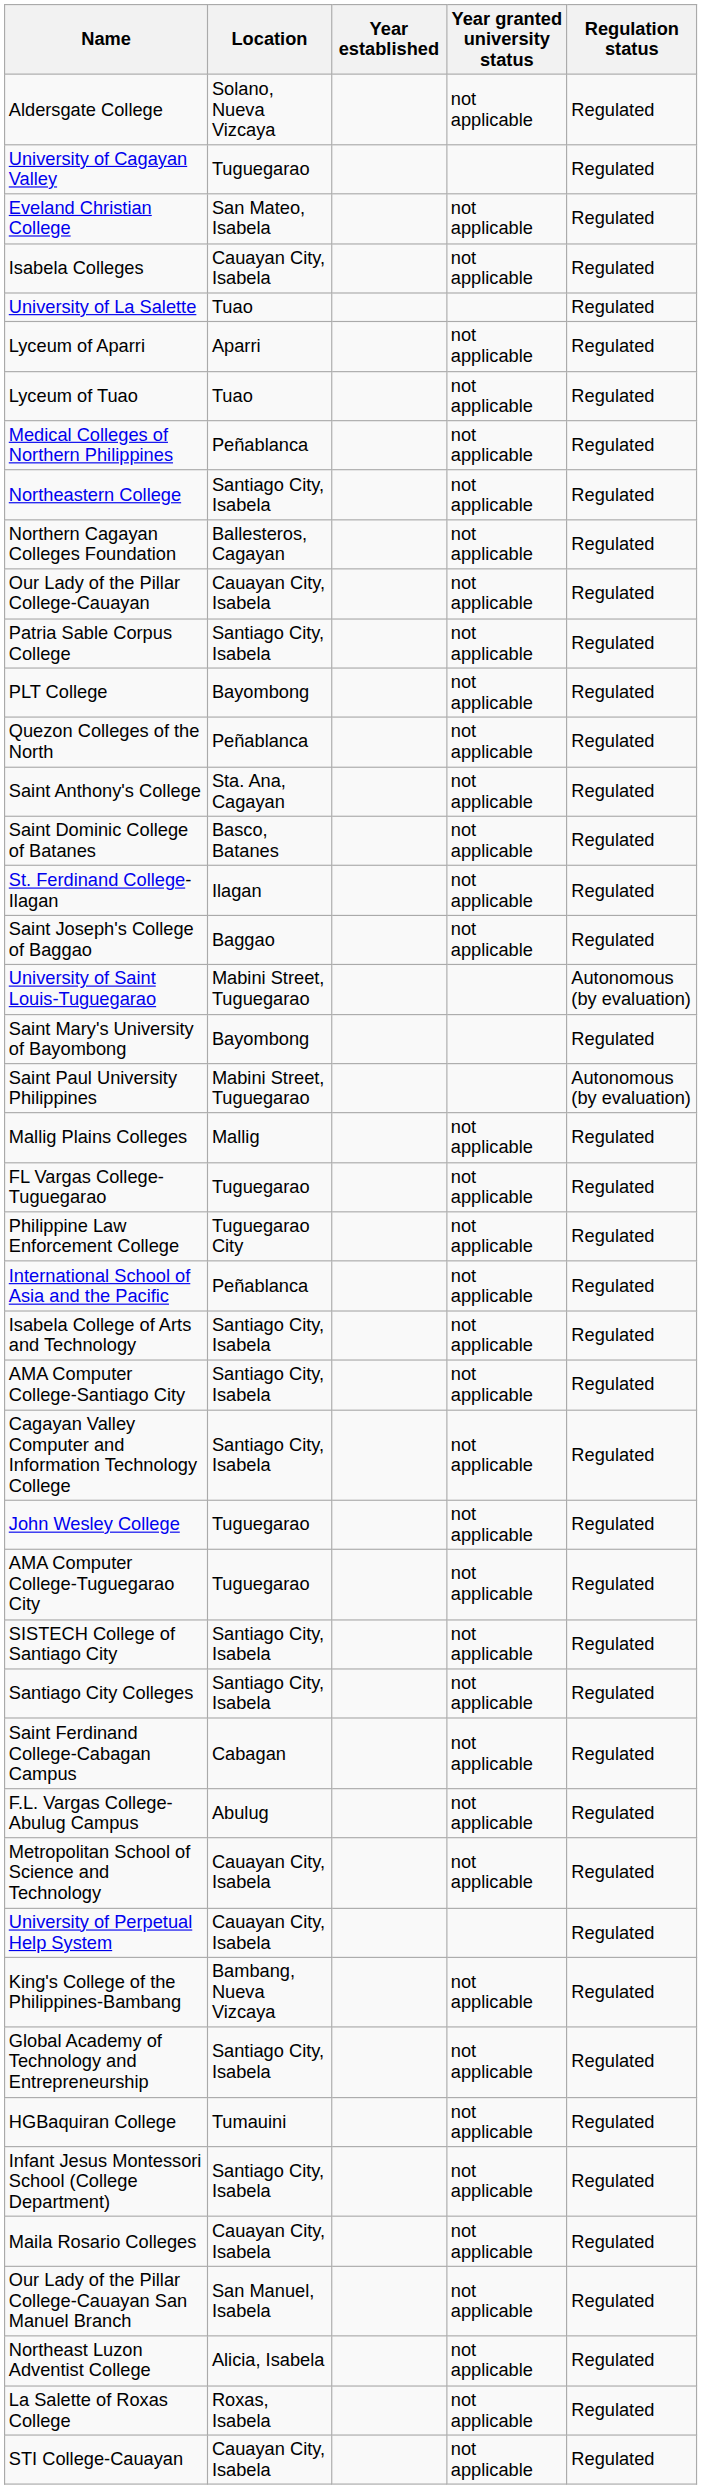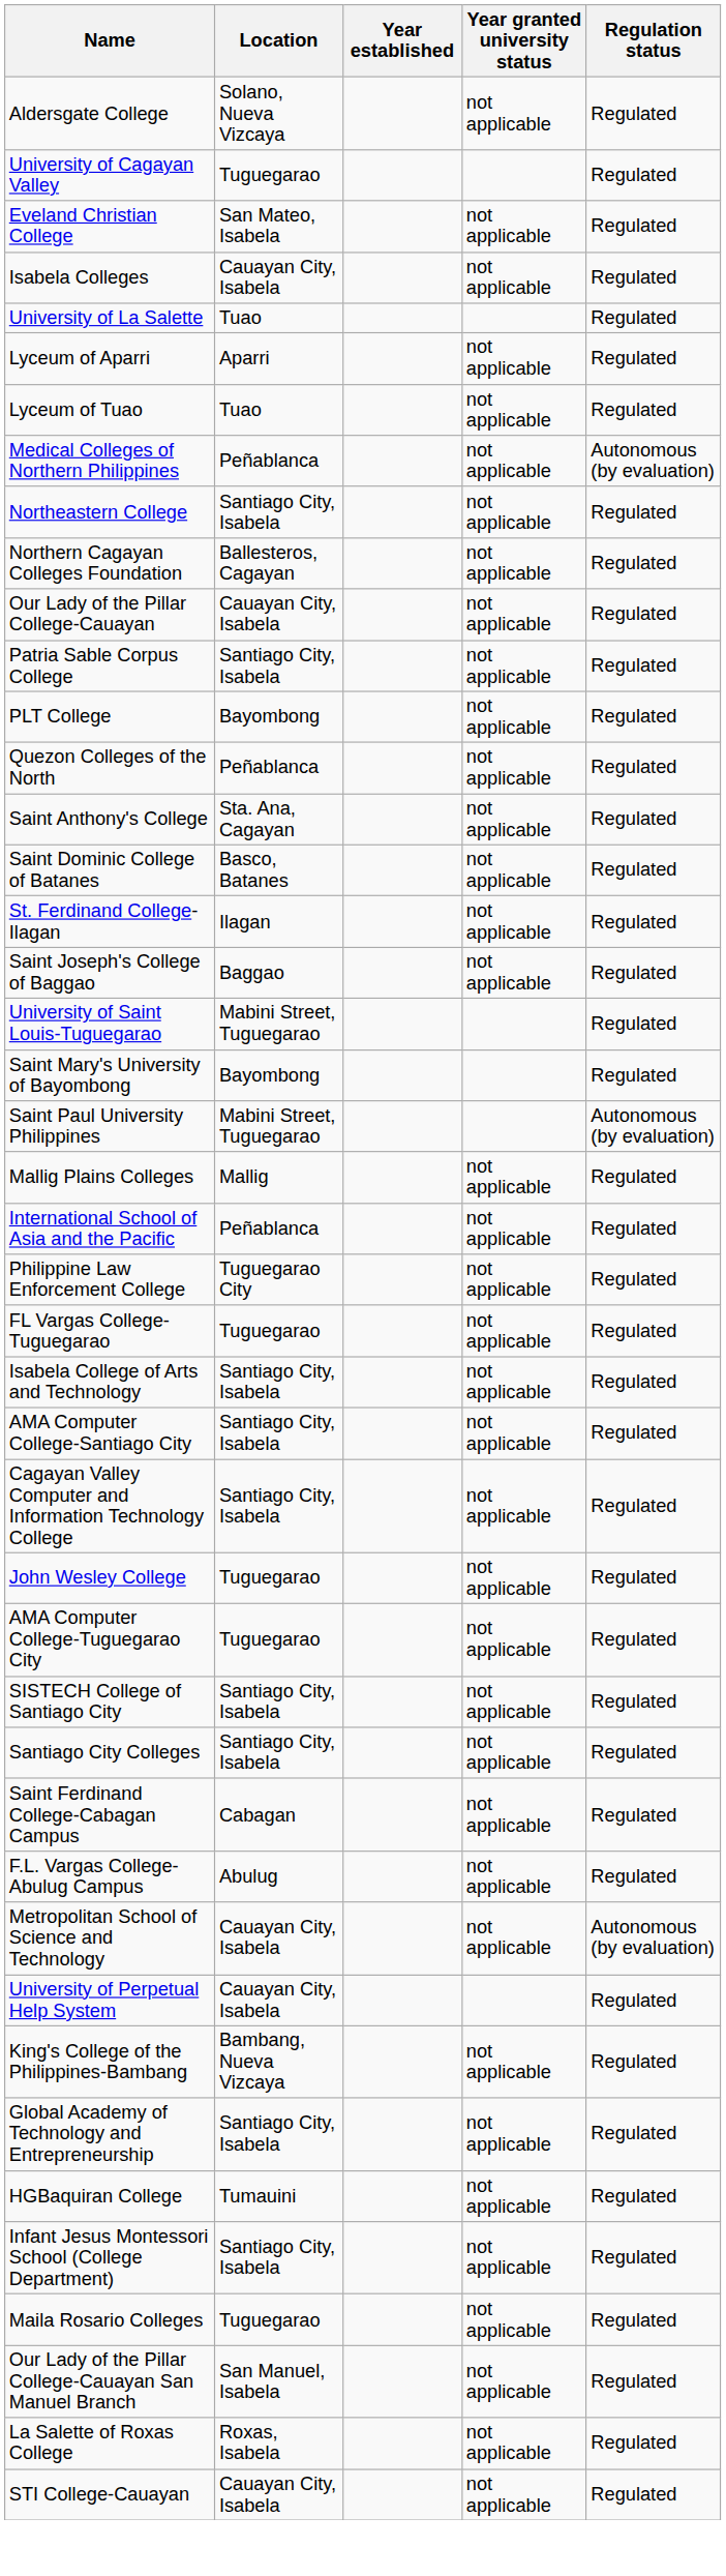Medical Colleges of Northern Philippines | Regulation status: Regulated -> Autonomous (by evaluation)
University of Saint Louis-Tuguegarao | Regulation status: Autonomous (by evaluation) -> Regulated
rows swapped: FL Vargas College-Tuguegarao <-> International School of Asia and the Pacific
Metropolitan School of Science and Technology | Regulation status: Regulated -> Autonomous (by evaluation)
Maila Rosario Colleges | Location: Cauayan City, Isabela -> Tuguegarao
- row: Northeast Luzon Adventist College | Alicia, Isabela | not applicable | Regulated
